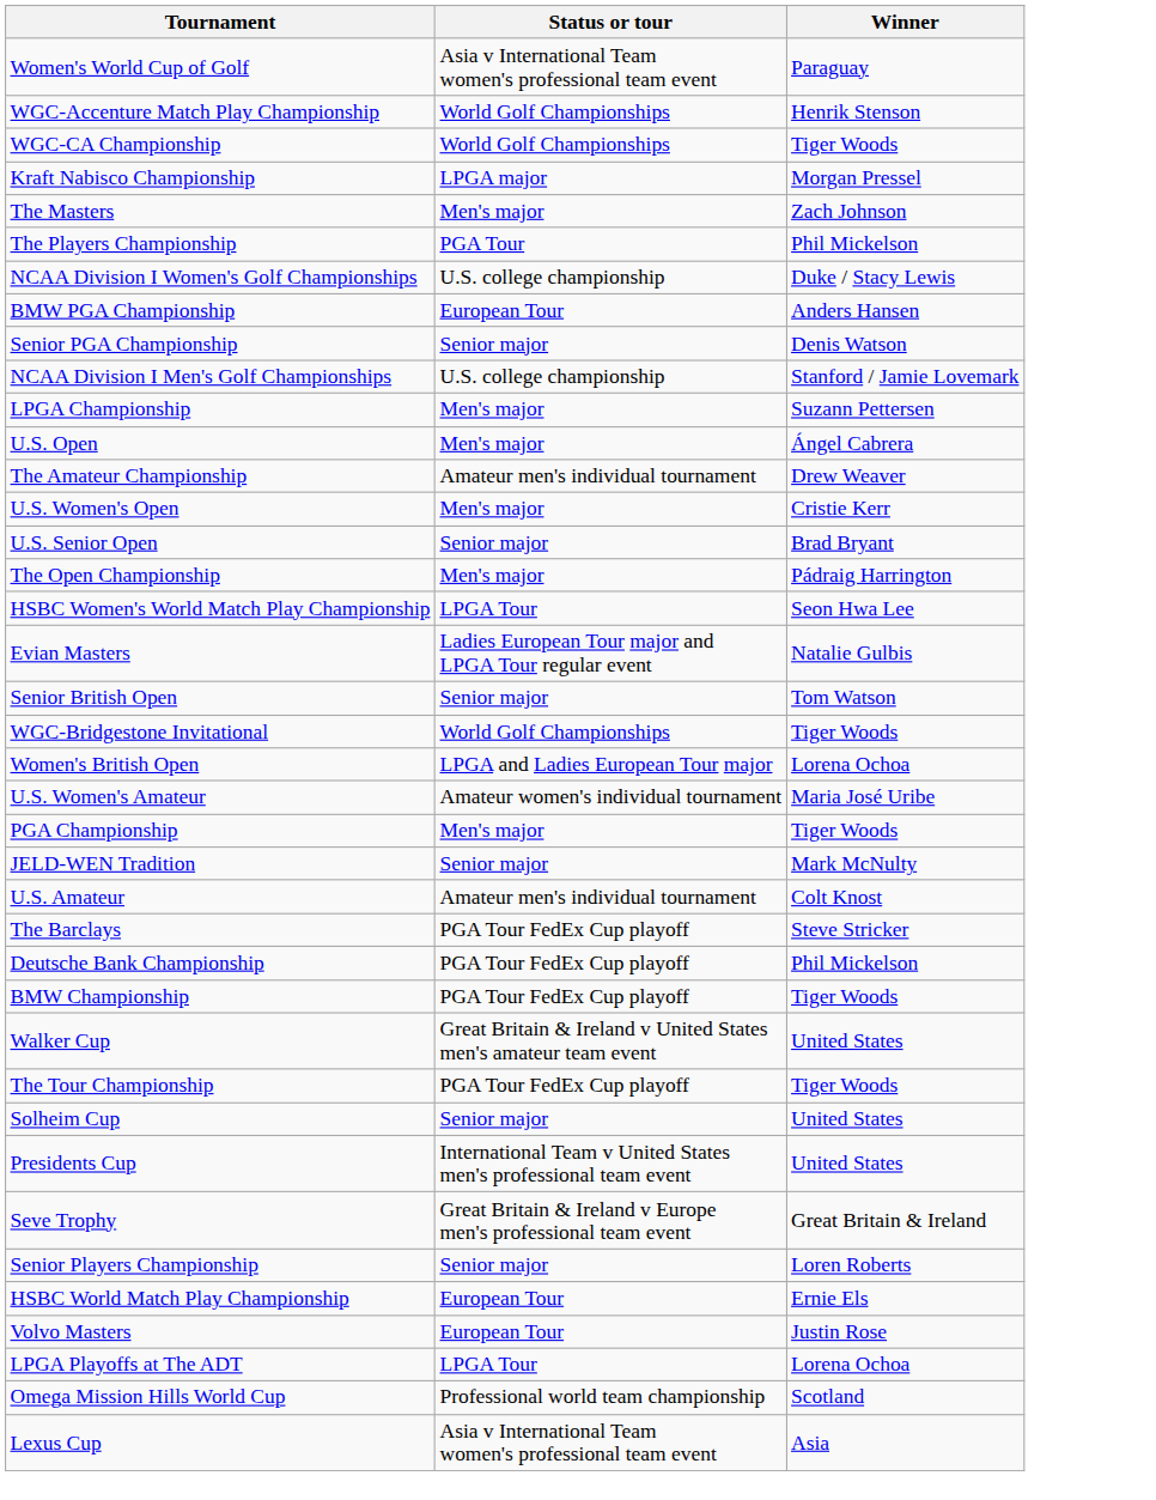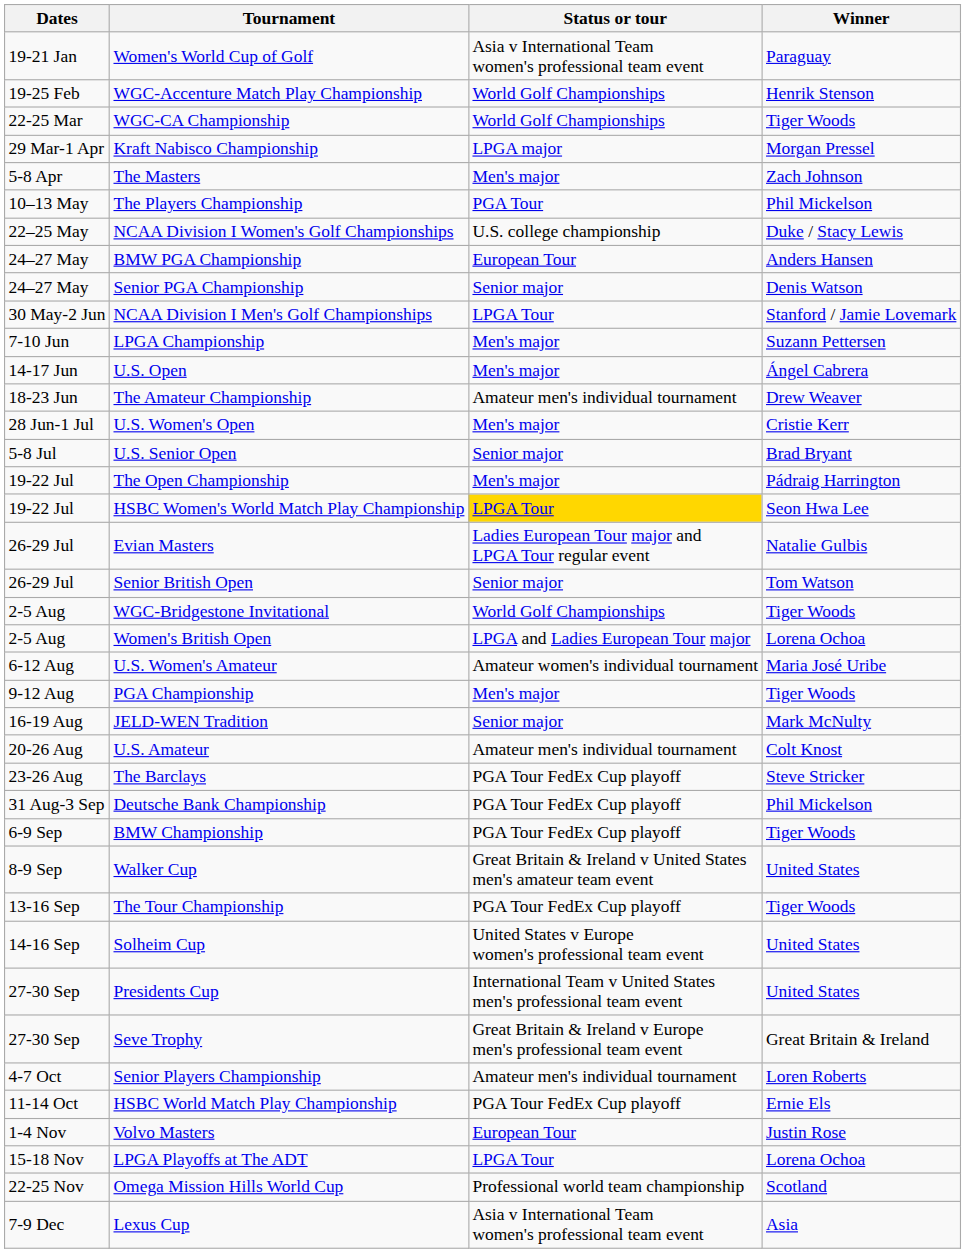+ column: Dates | 19-21 Jan | 19-25 Feb | 22-25 Mar | 29 Mar-1 Apr | 5-8 Apr | 10–13 May | 22–25 May | 24–27 May | 24–27 May | 30 May-2 Jun | 7-10 Jun | 14-17 Jun | 18-23 Jun | 28 Jun-1 Jul | 5-8 Jul | 19-22 Jul | 19-22 Jul | 26-29 Jul | 26-29 Jul | 2-5 Aug | 2-5 Aug | 6-12 Aug | 9-12 Aug | 16-19 Aug | 20-26 Aug | 23-26 Aug | 31 Aug-3 Sep | 6-9 Sep | 8-9 Sep | 13-16 Sep | 14-16 Sep | 27-30 Sep | 27-30 Sep | 4-7 Oct | 11-14 Oct | 1-4 Nov | 15-18 Nov | 22-25 Nov | 7-9 Dec
NCAA Division I Men's Golf Championships | Status or tour: U.S. college championship -> LPGA Tour
HSBC Women's World Match Play Championship | Status or tour: no background -> gold background
Solheim Cup | Status or tour: Senior major -> United States v Europe women's professional team event
Senior Players Championship | Status or tour: Senior major -> Amateur men's individual tournament
HSBC World Match Play Championship | Status or tour: European Tour -> PGA Tour FedEx Cup playoff
